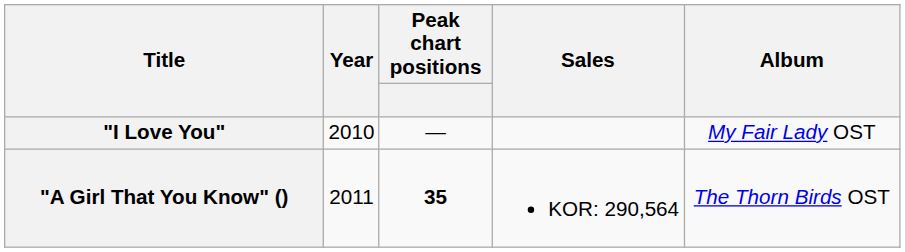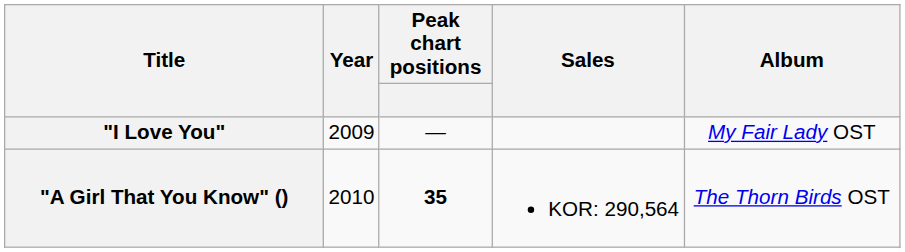"I Love You" | Year: 2010 -> 2009
"A Girl That You Know" () | Year: 2011 -> 2010
